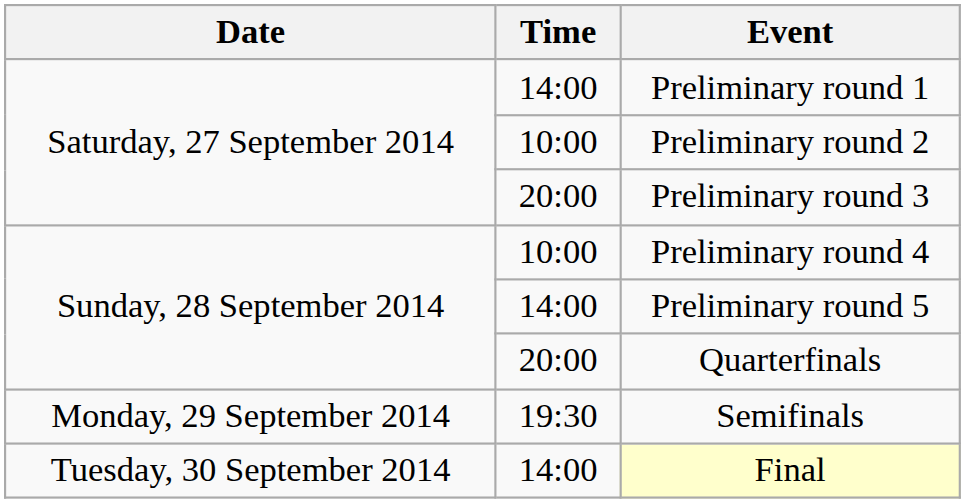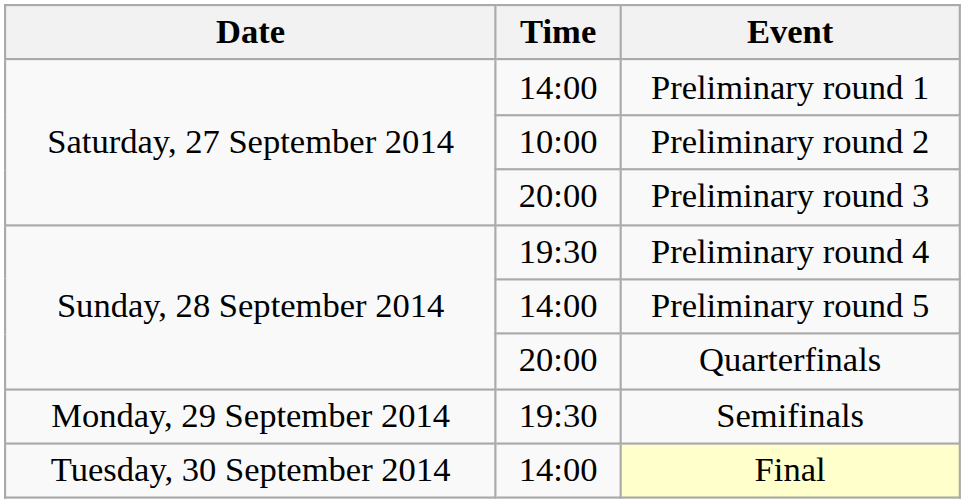Preliminary round 4 | Time: 10:00 -> 19:30
